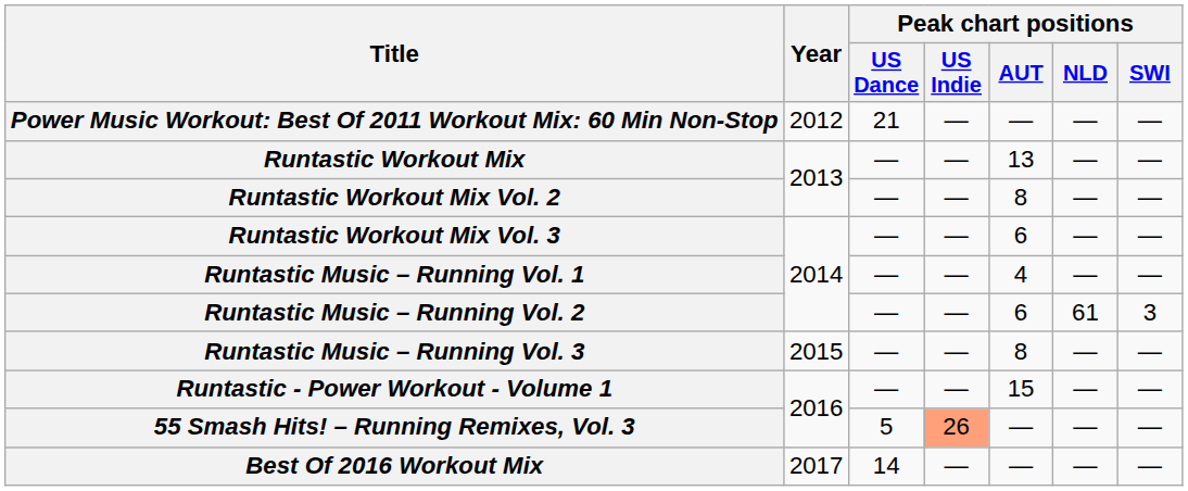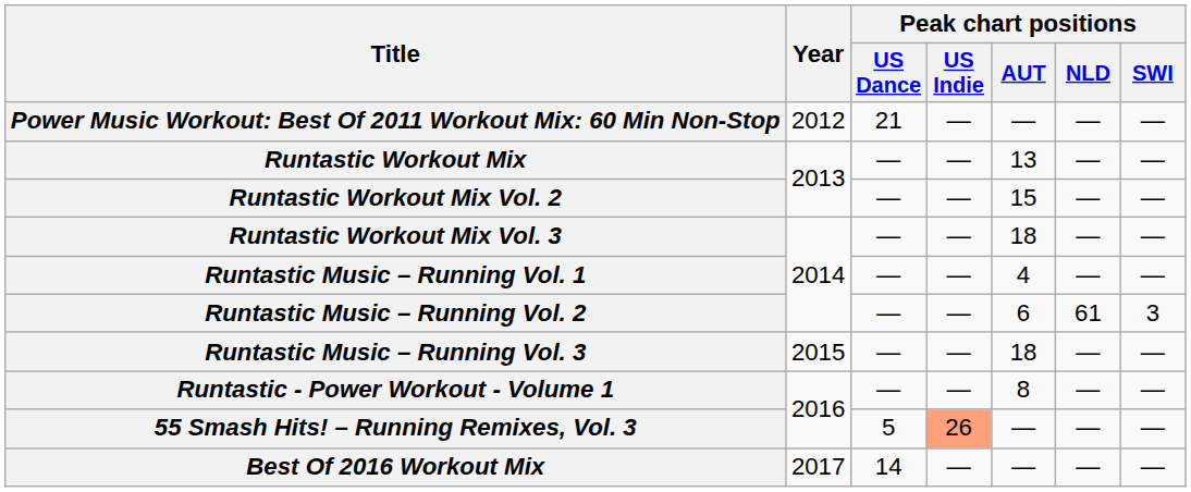Runtastic Workout Mix Vol. 2 | Peak chart positions / AUT: 8 -> 15
Runtastic Workout Mix Vol. 3 | Peak chart positions / AUT: 6 -> 18
Runtastic Music – Running Vol. 3 | Peak chart positions / AUT: 8 -> 18
Runtastic - Power Workout - Volume 1 | Peak chart positions / AUT: 15 -> 8
